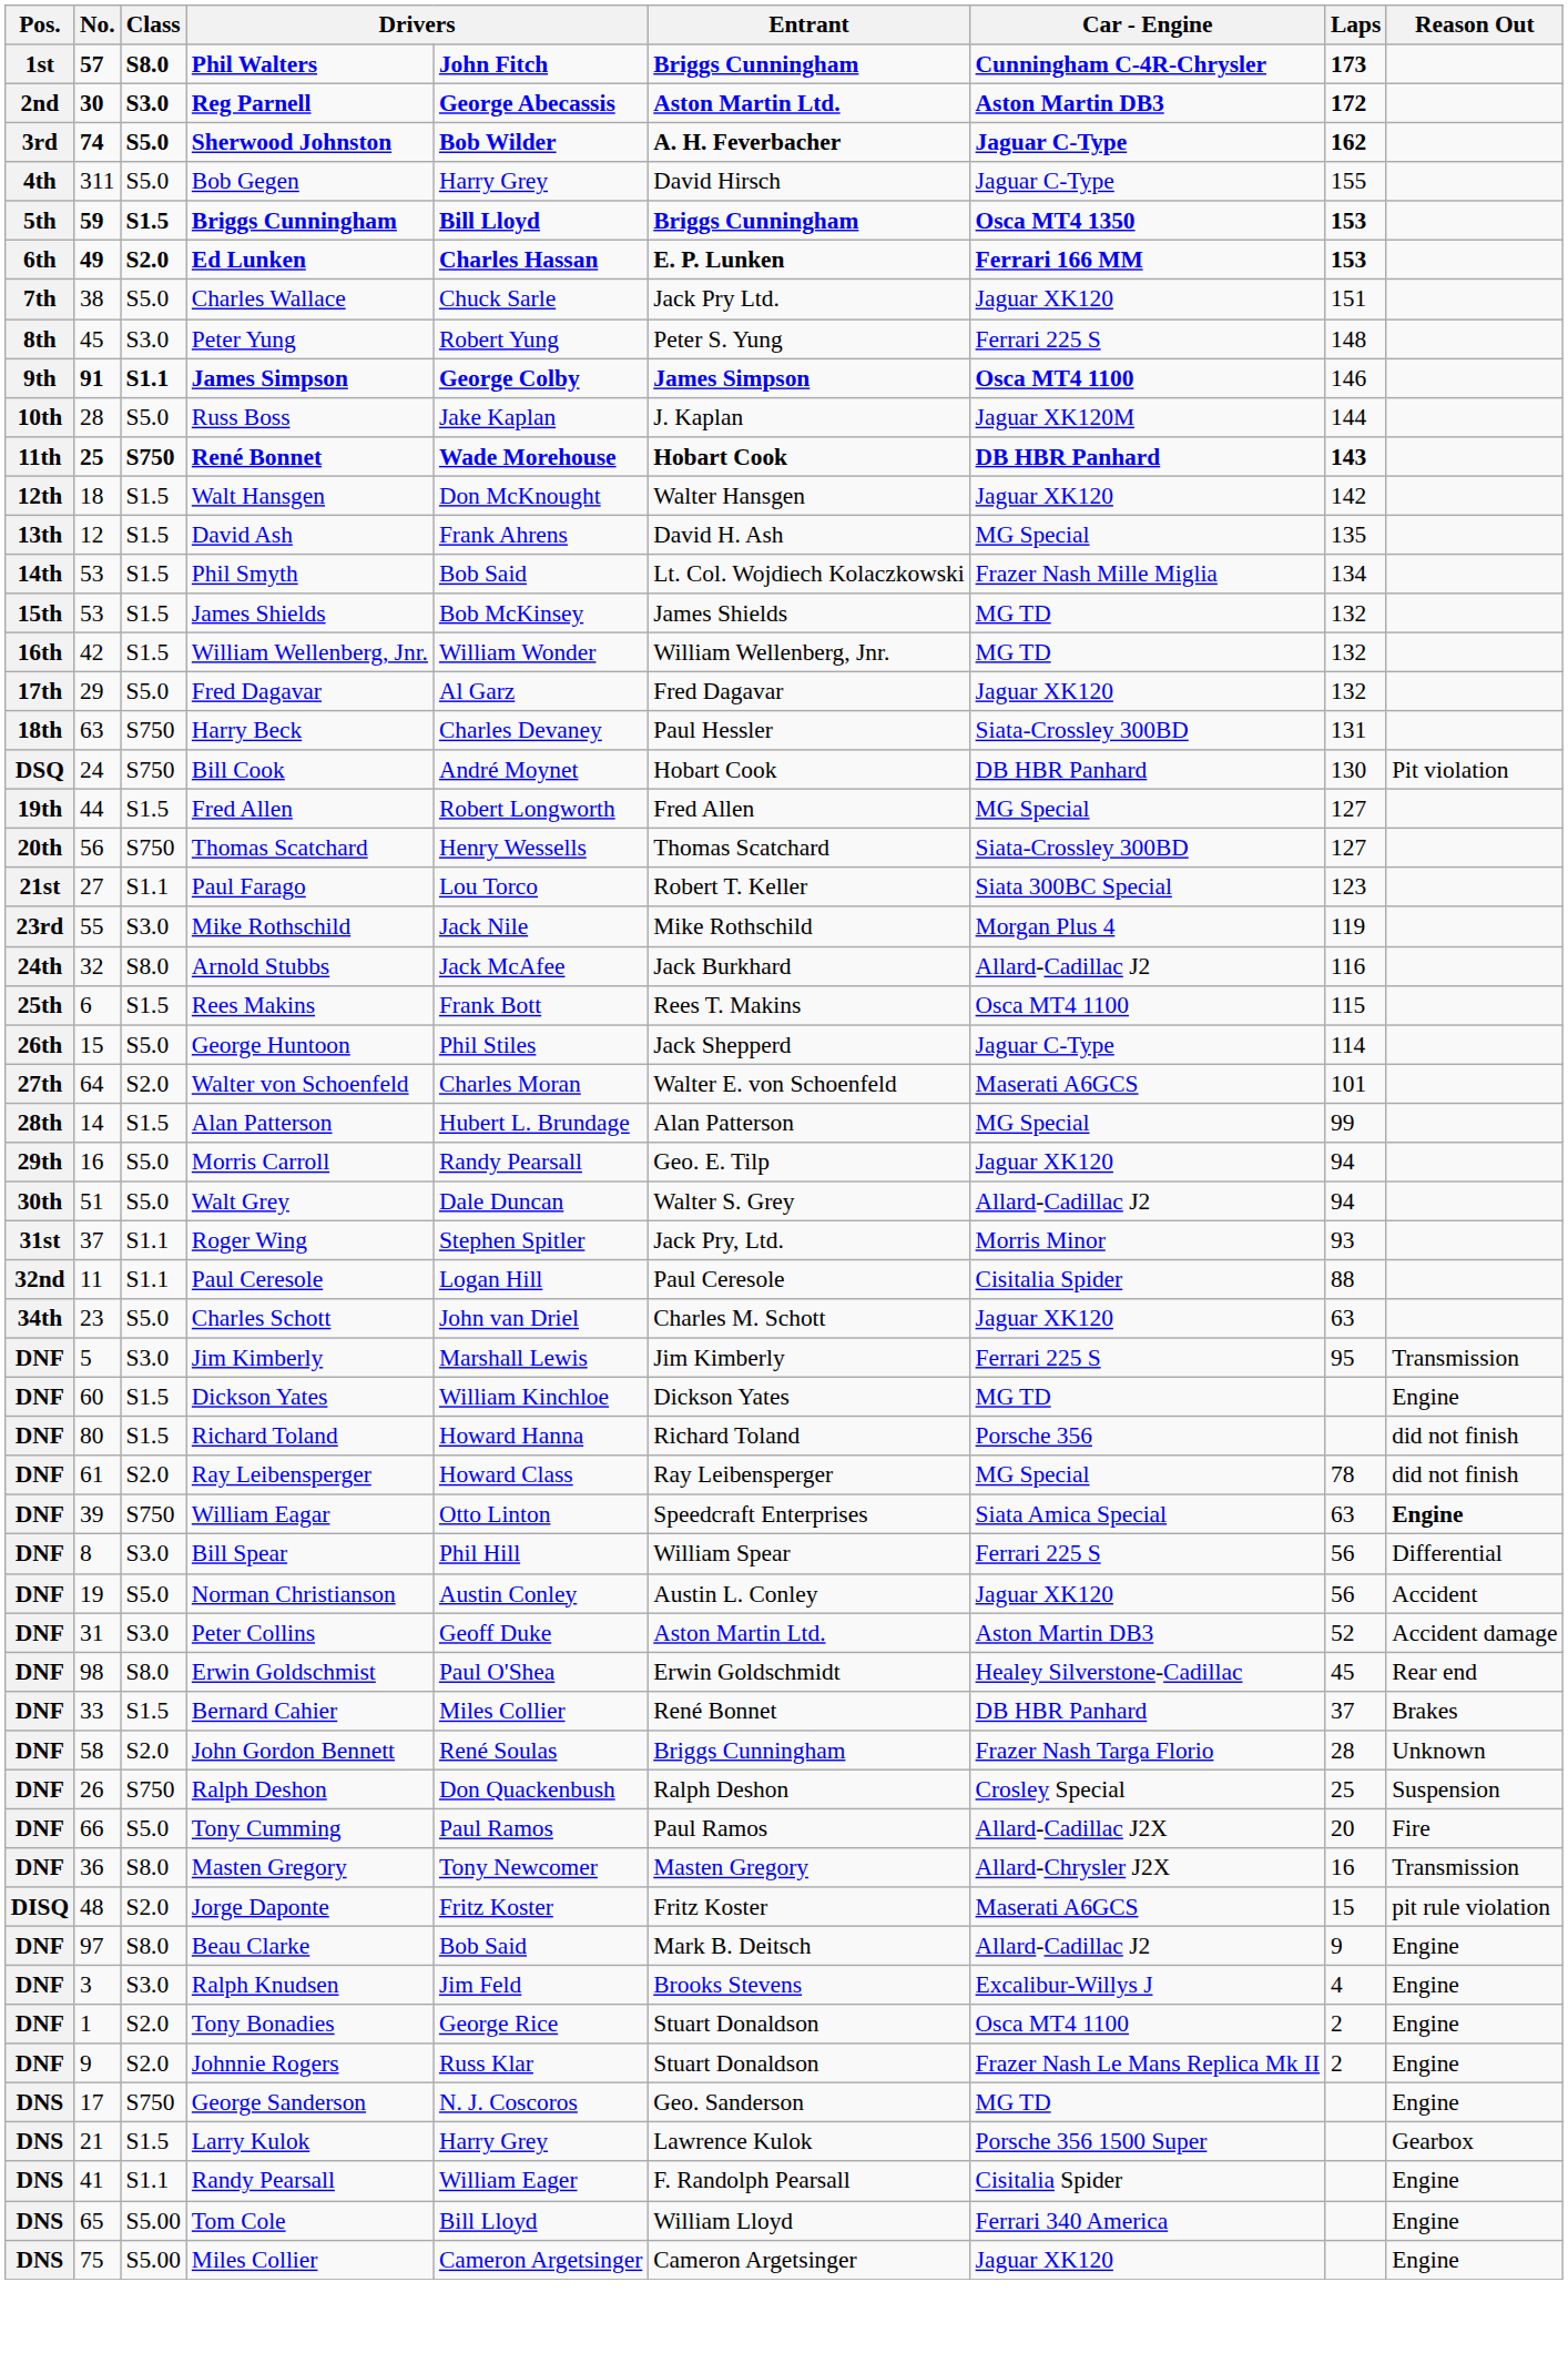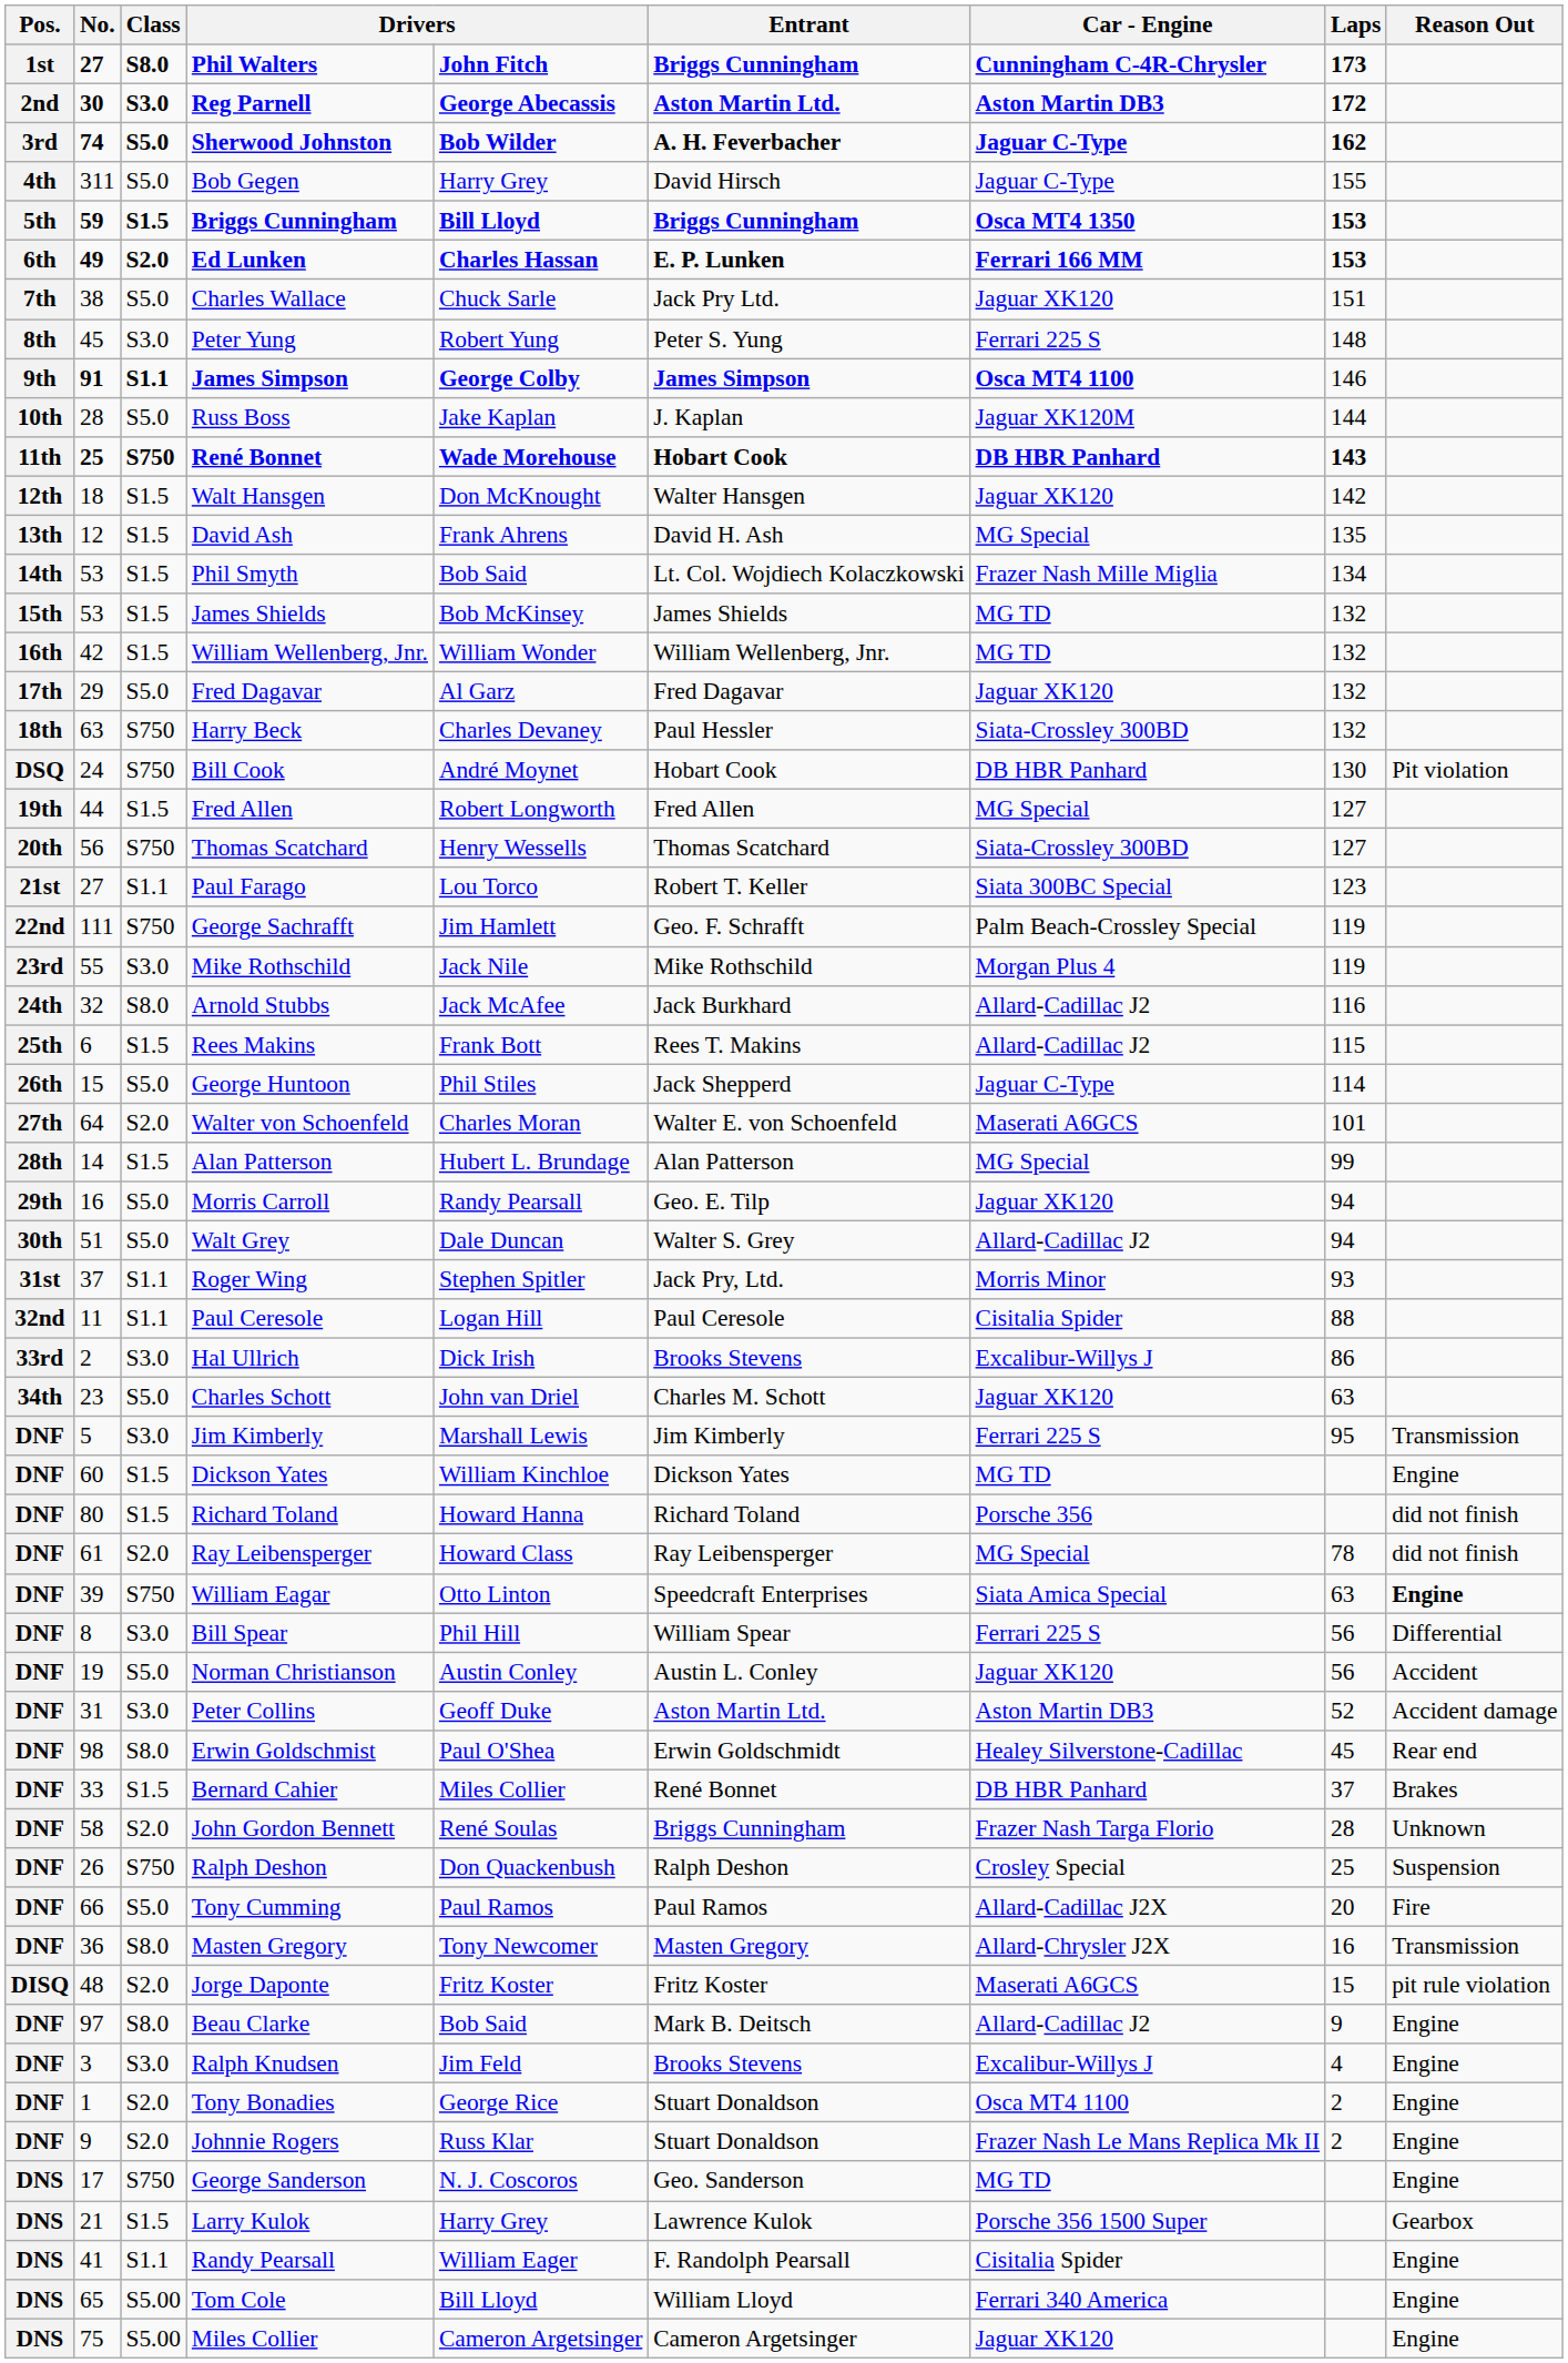Phil Walters | No.: 57 -> 27
Harry Beck | Laps: 131 -> 132
+ row: 22nd | 111 | S750 | George Sachrafft | Jim Hamlett | Geo. F. Schrafft | Palm Beach-Crossley Special | 119
Rees Makins | Car - Engine: Osca MT4 1100 -> Allard-Cadillac J2
+ row: 33rd | 2 | S3.0 | Hal Ullrich | Dick Irish | Brooks Stevens | Excalibur-Willys J | 86
